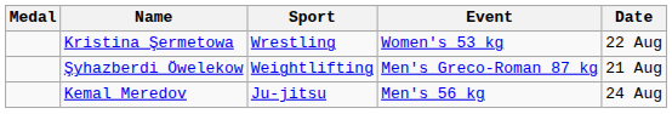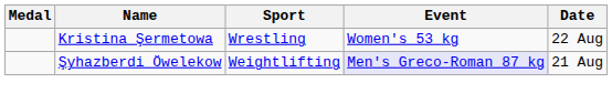Şyhazberdi Öwelekow | Event: no background -> lavender background
- row: Kemal Meredov | Ju-jitsu | Men's 56 kg | 24 Aug
